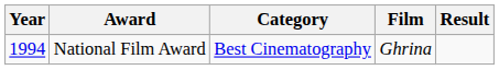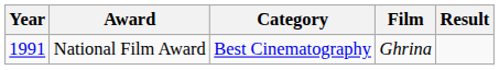National Film Award | Year: 1994 -> 1991
